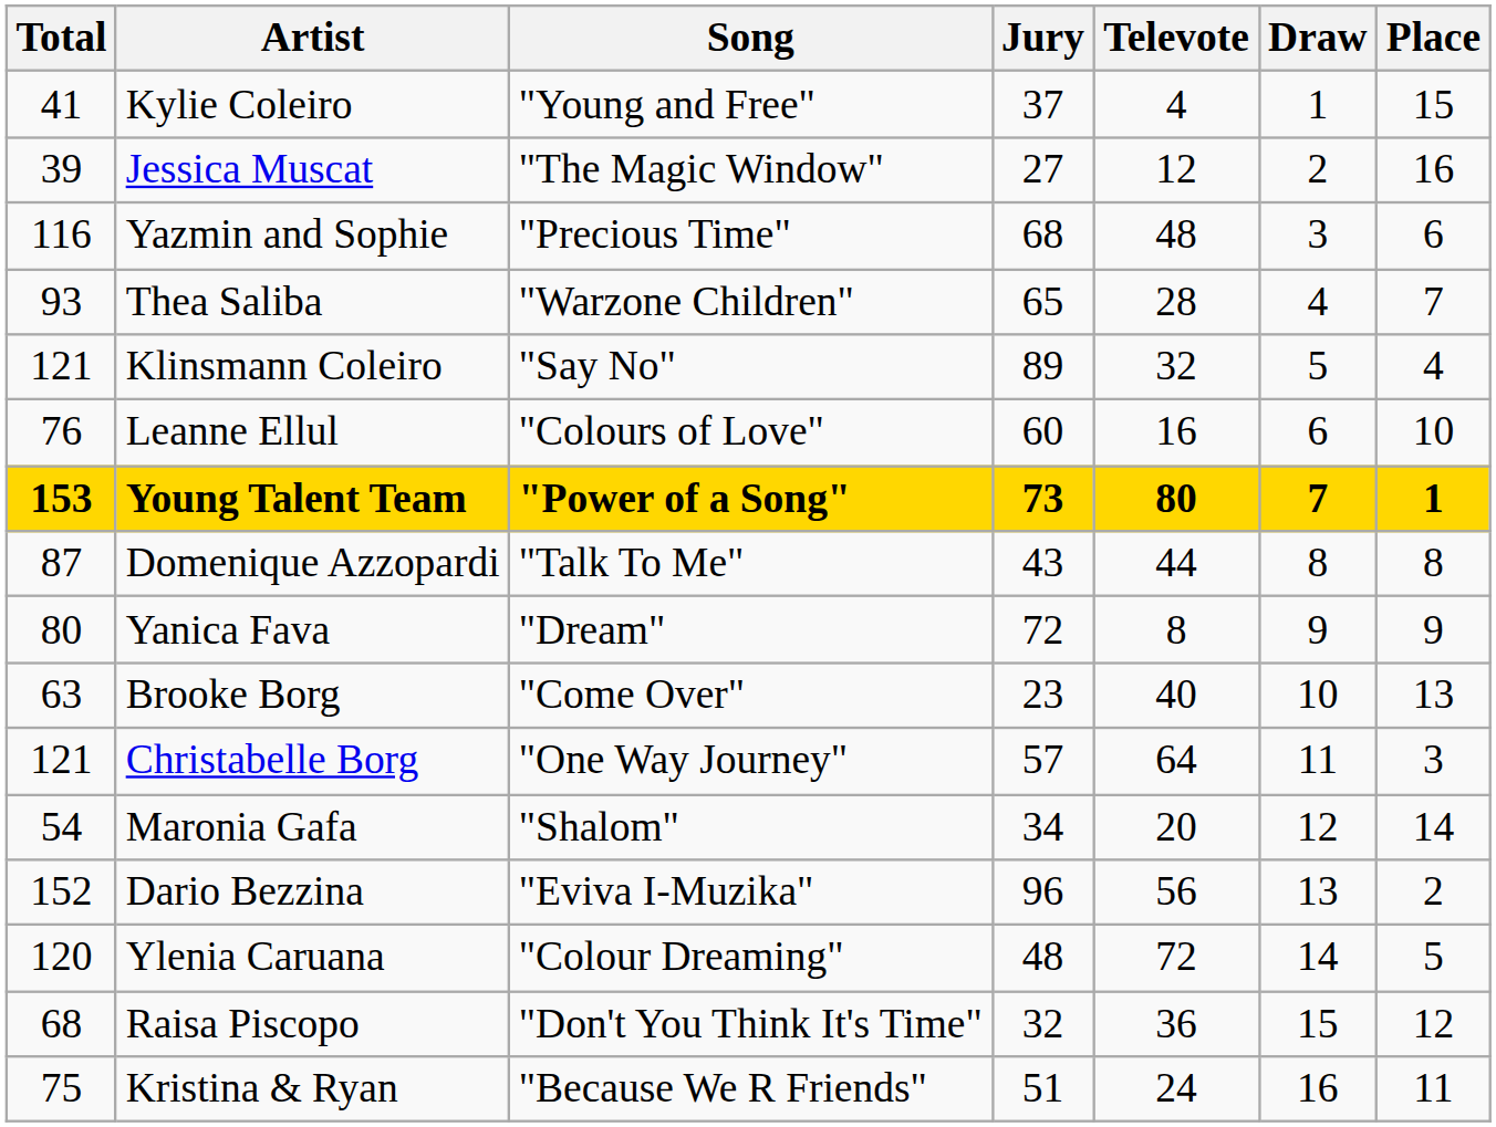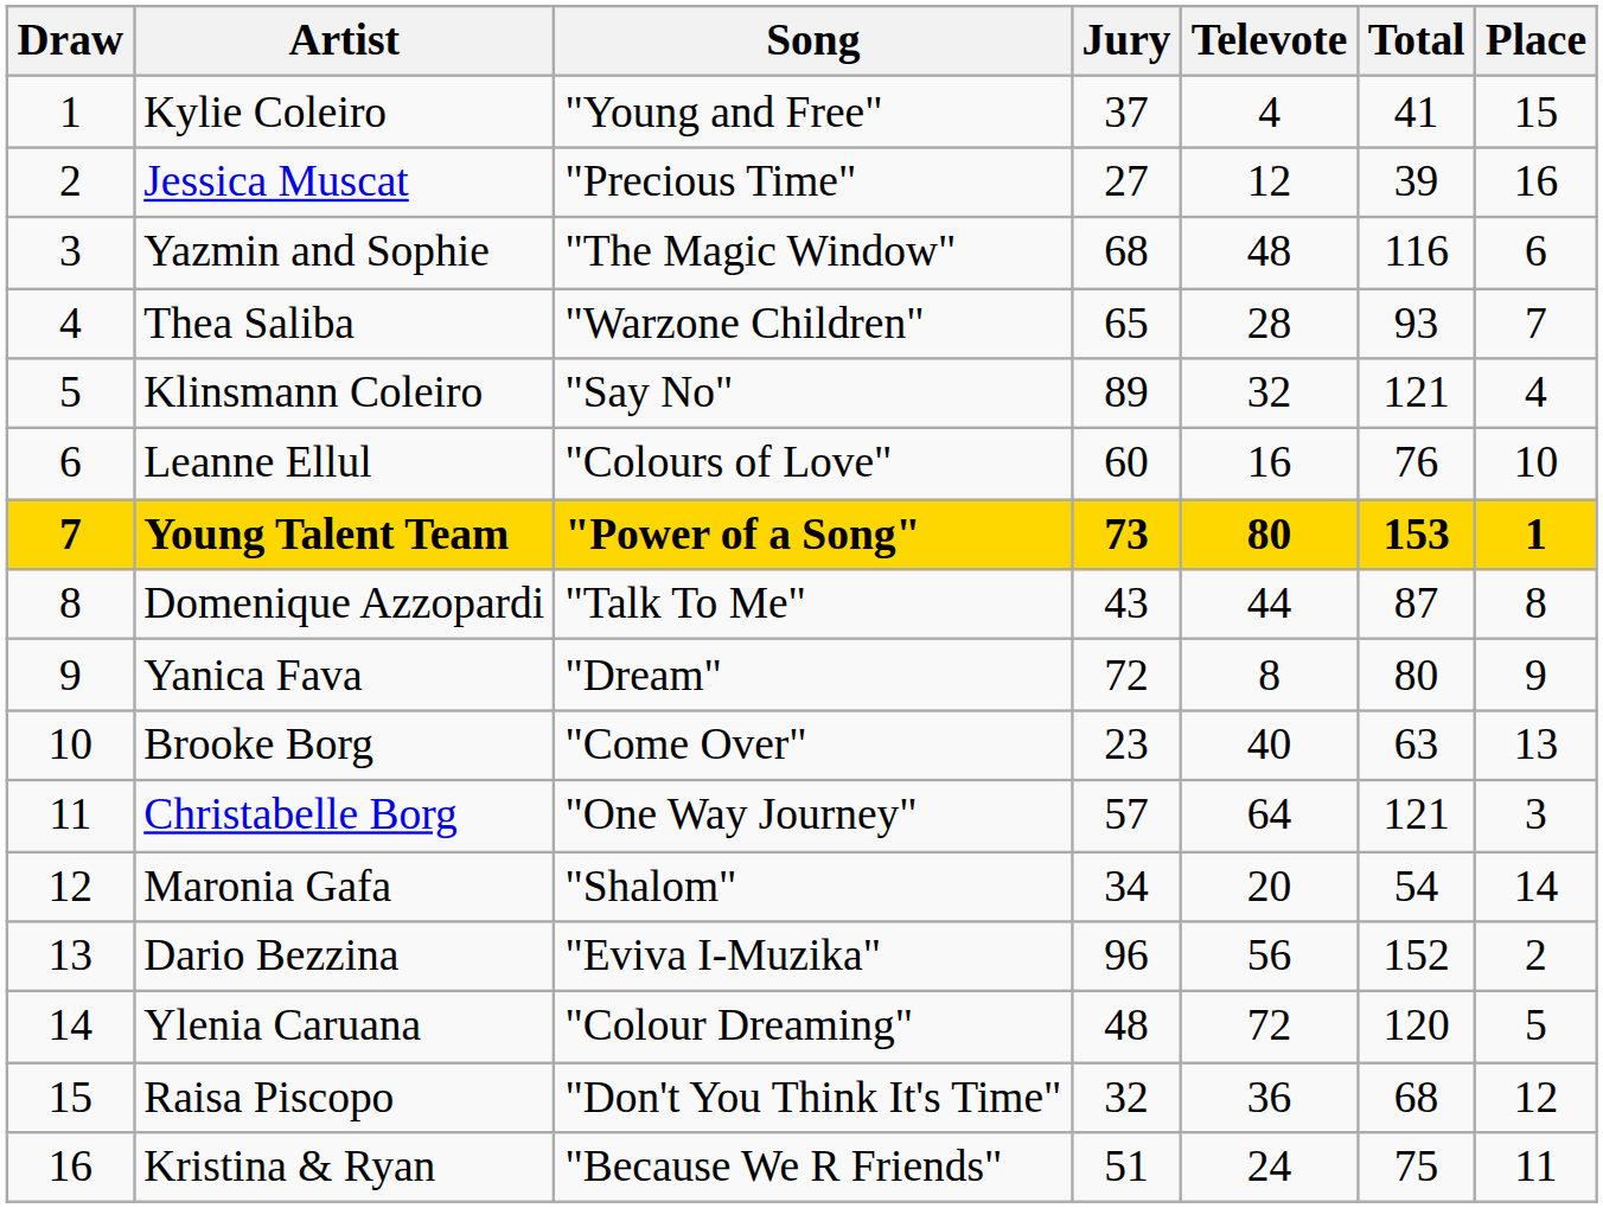columns swapped: Draw <-> Total
Jessica Muscat | Song: "The Magic Window" -> "Precious Time"
Yazmin and Sophie | Song: "Precious Time" -> "The Magic Window"
